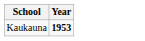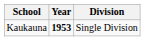+ column: Division | Single Division
